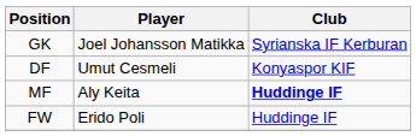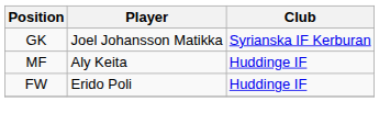- row: DF | Umut Cesmeli | Konyaspor KIF
MF | Club: bold -> normal
